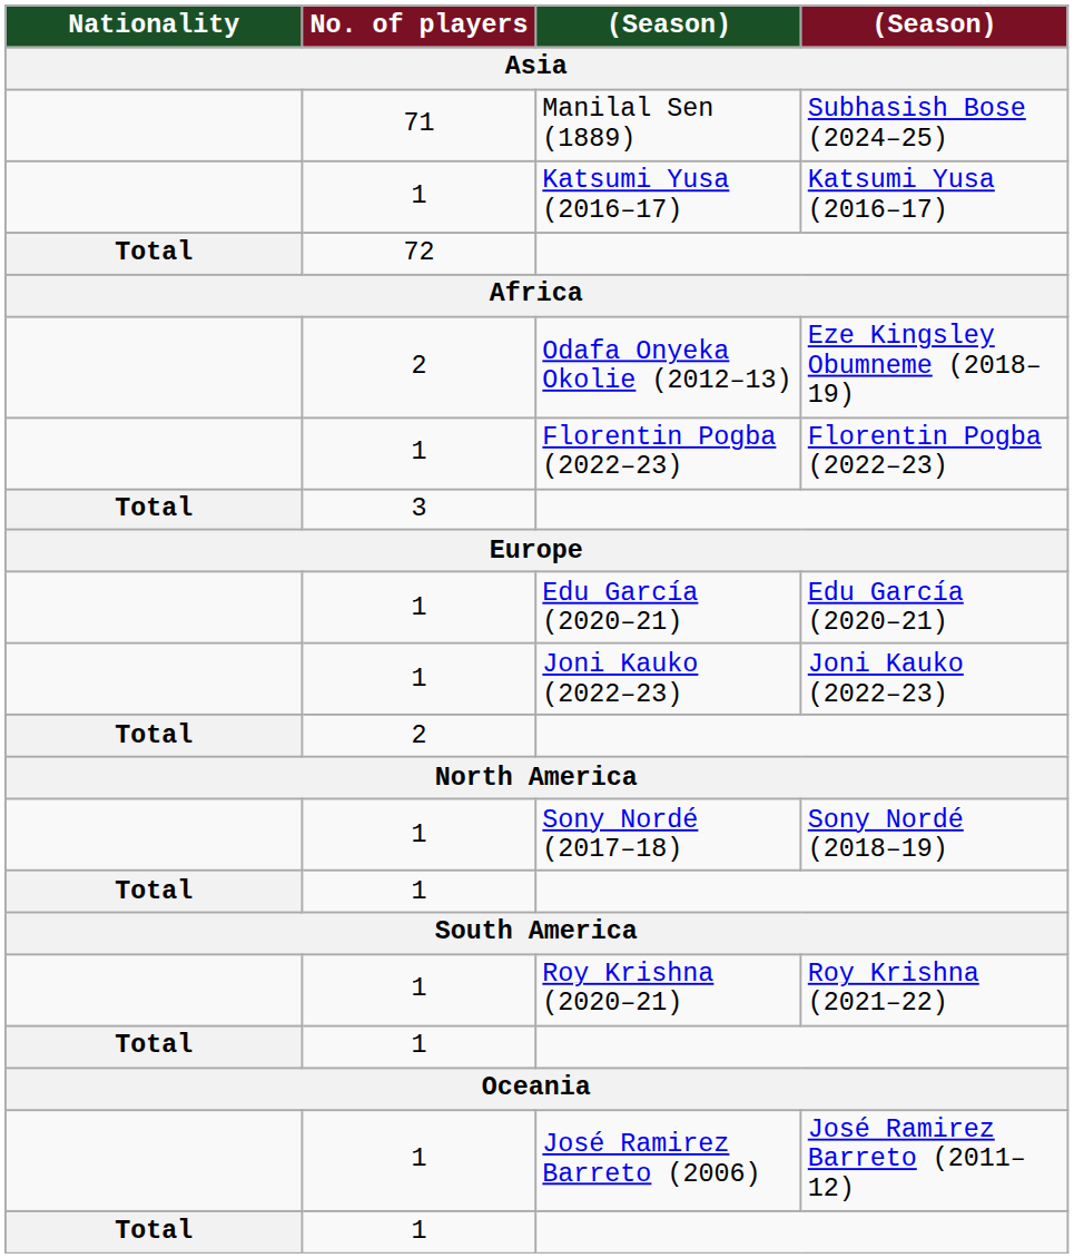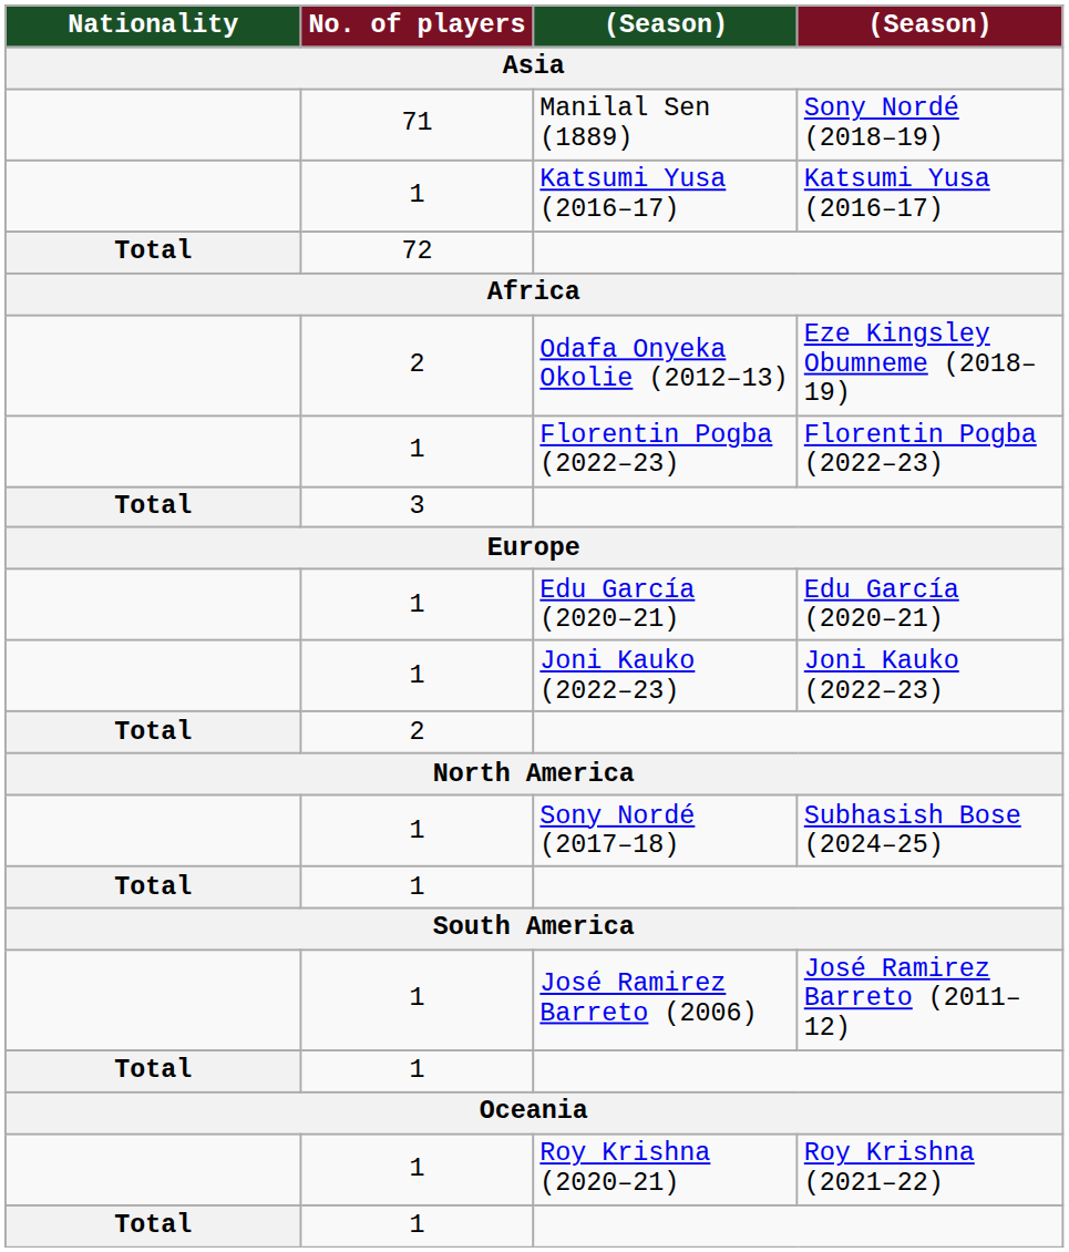Manilal Sen (1889) | column 4: Subhasish Bose (2024–25) -> Sony Nordé (2018–19)
Sony Nordé (2017–18) | column 4: Sony Nordé (2018–19) -> Subhasish Bose (2024–25)
rows swapped: José Ramirez Barreto (2006) <-> Roy Krishna (2020–21)
